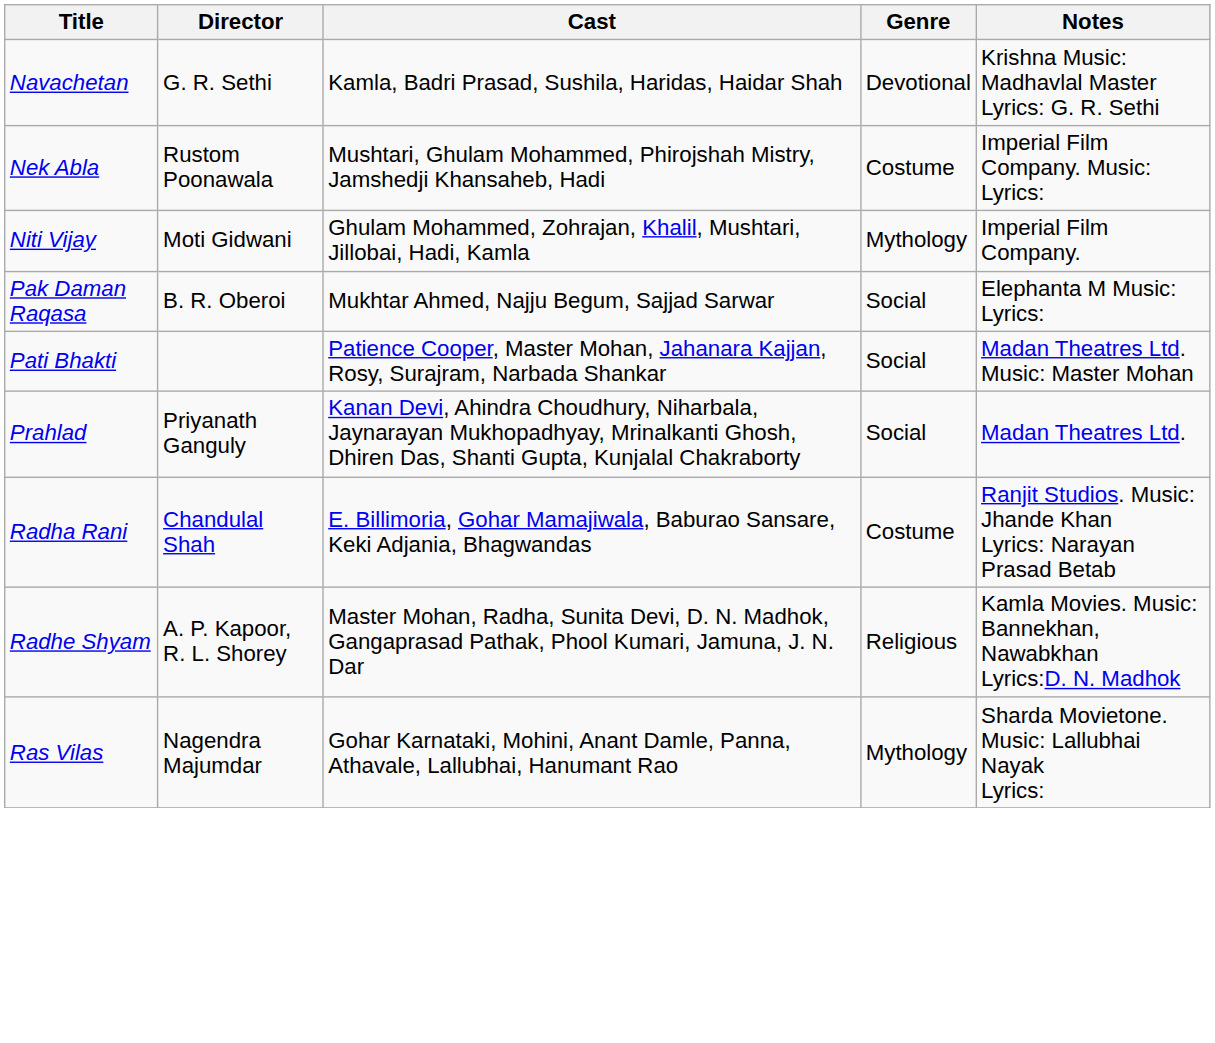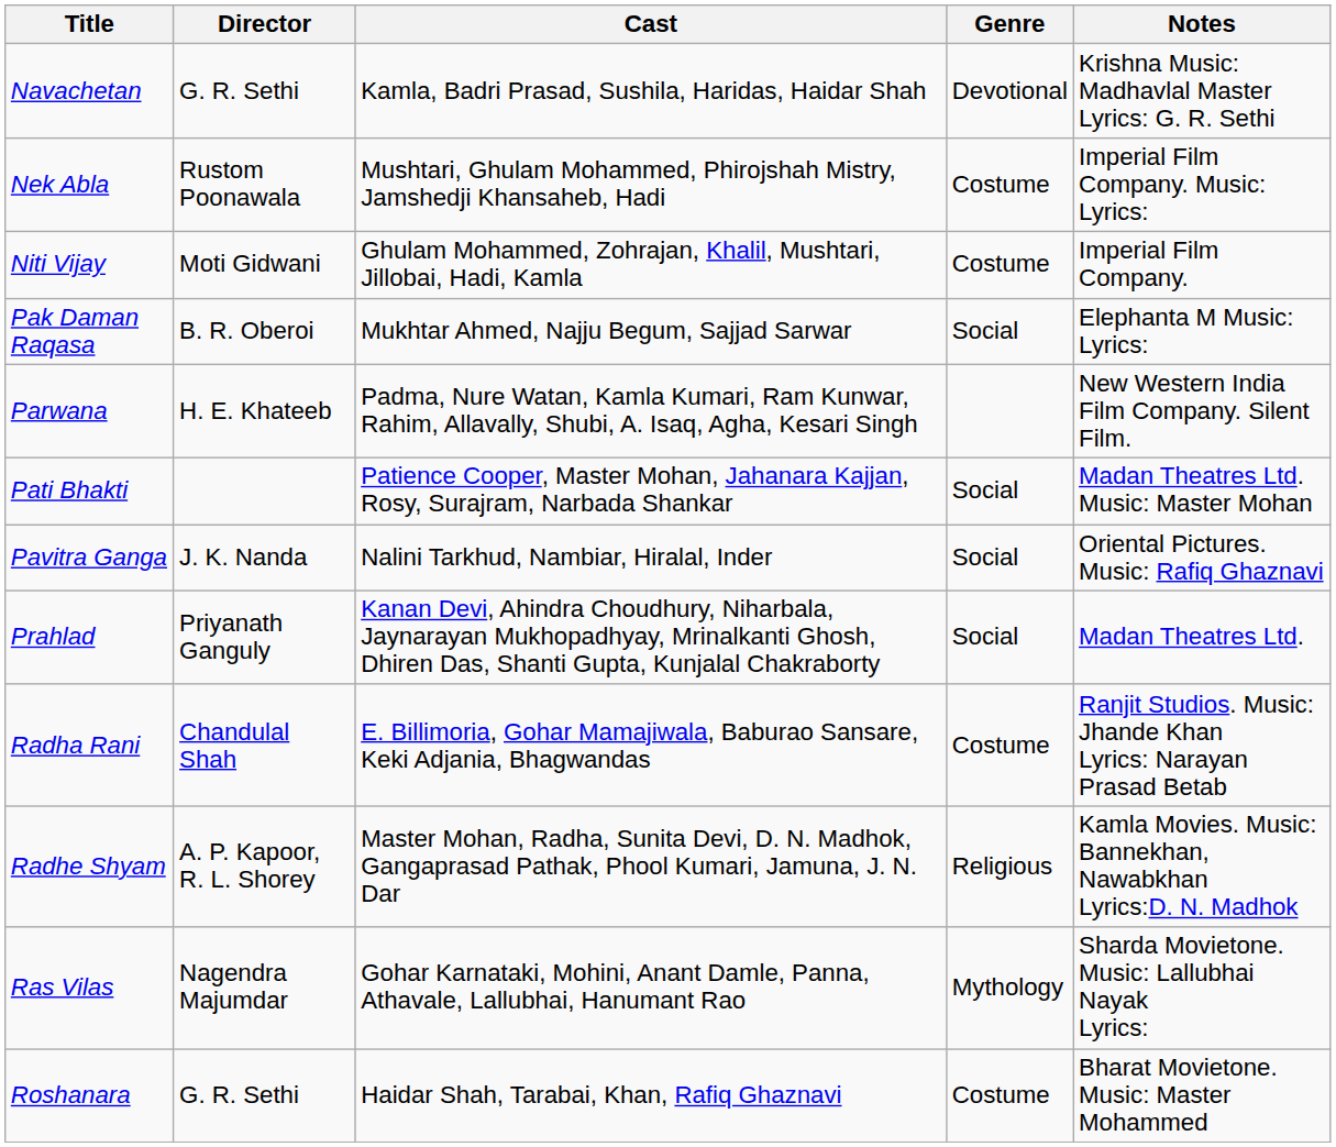Niti Vijay | Genre: Mythology -> Costume
+ row: Parwana | H. E. Khateeb | Padma, Nure Watan, Kamla Kumari, Ram Kunwar, Rahim, Allavally, Shubi, A. Isaq, Agha, Kesari Singh | New Western India Film Company. Silent Film.
+ row: Pavitra Ganga | J. K. Nanda | Nalini Tarkhud, Nambiar, Hiralal, Inder | Social | Oriental Pictures. Music: Rafiq Ghaznavi
+ row: Roshanara | G. R. Sethi | Haidar Shah, Tarabai, Khan, Rafiq Ghaznavi | Costume | Bharat Movietone. Music: Master Mohammed
